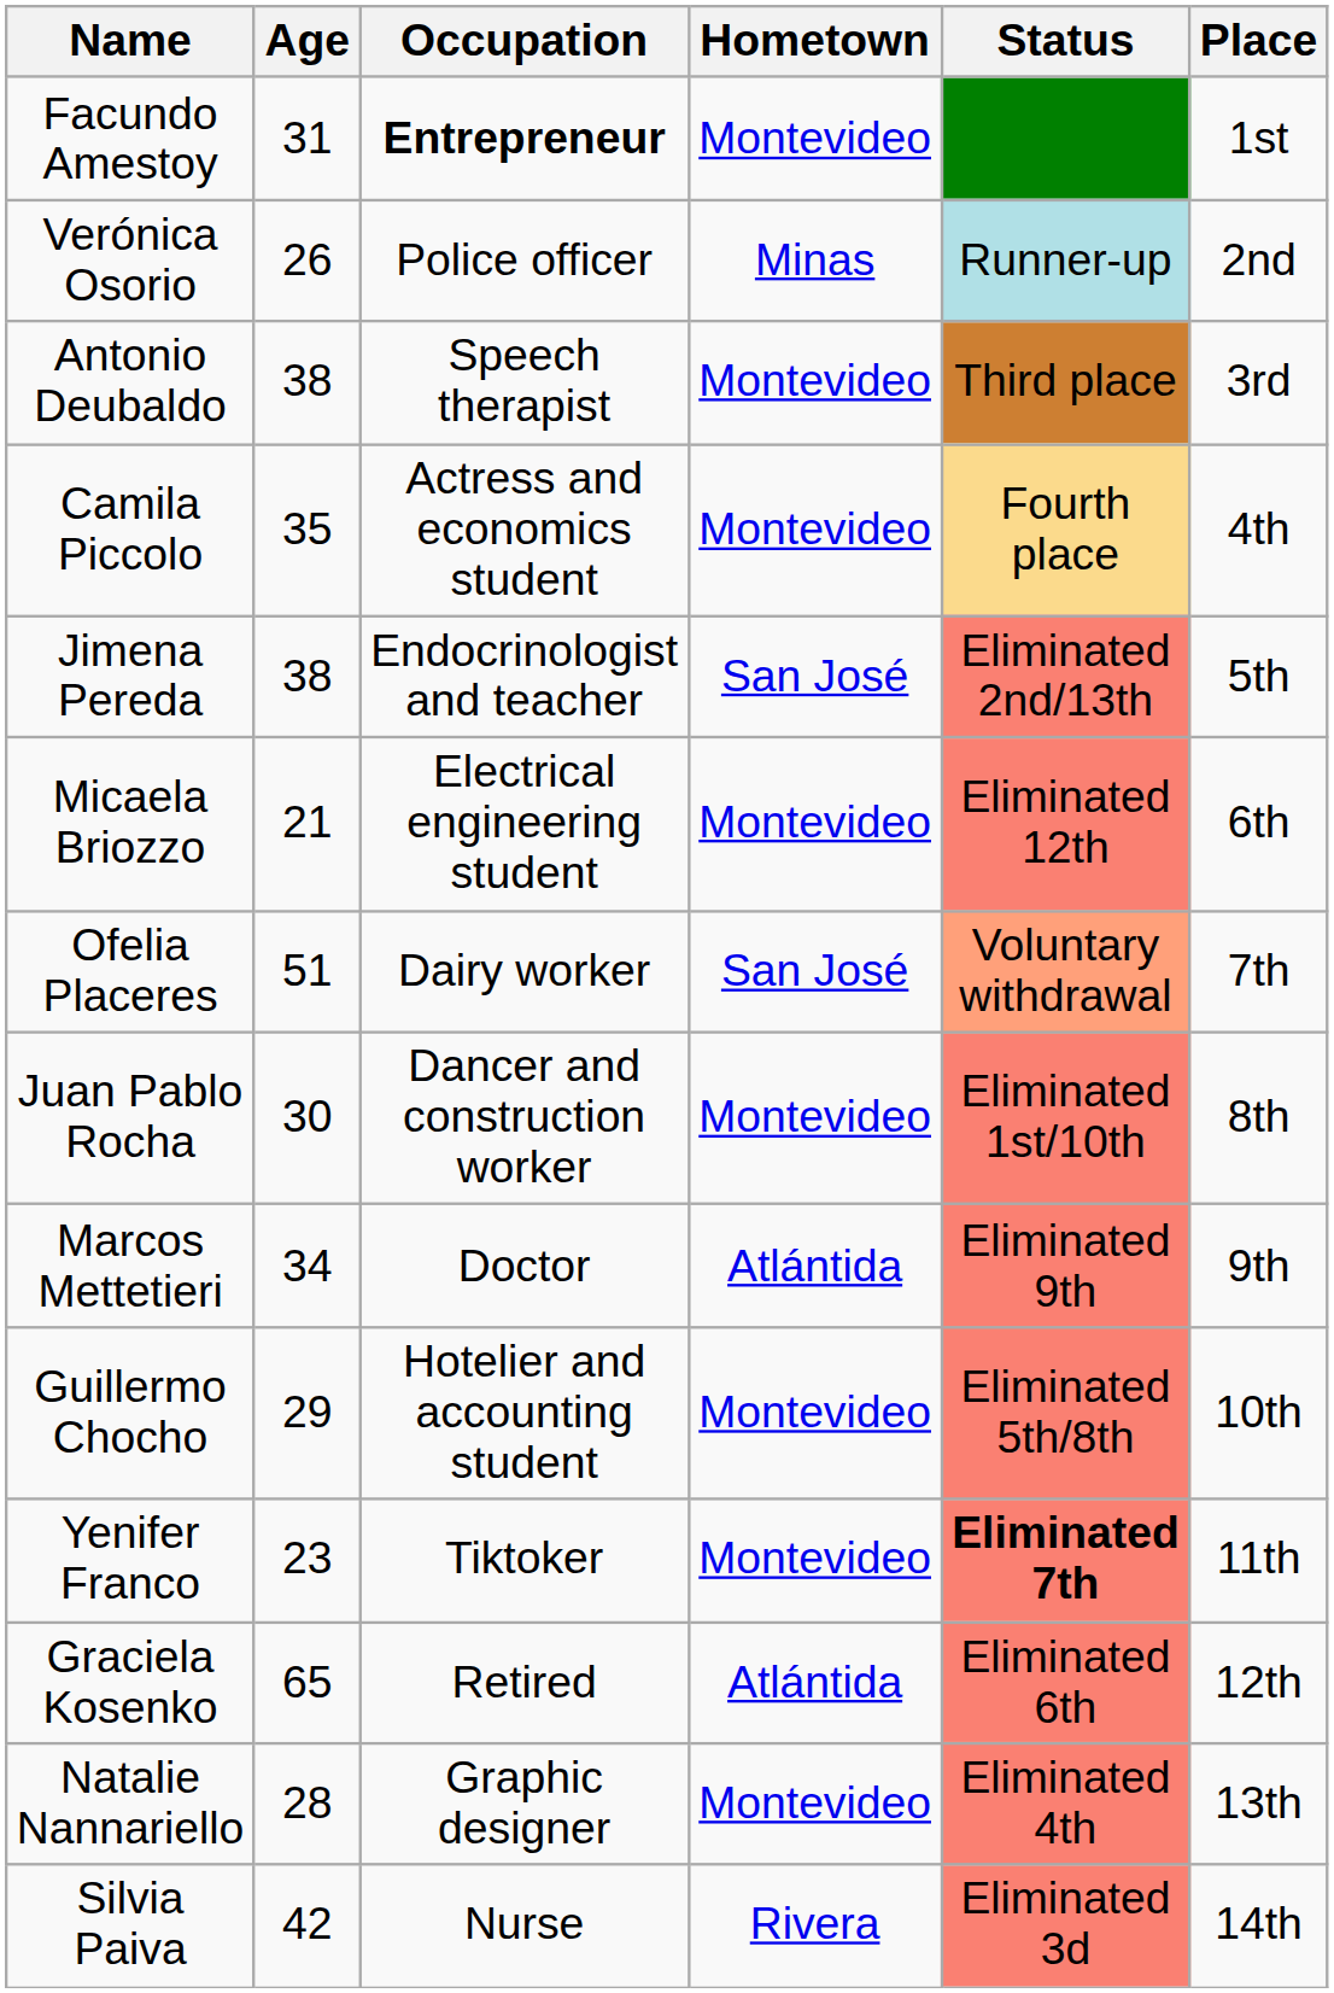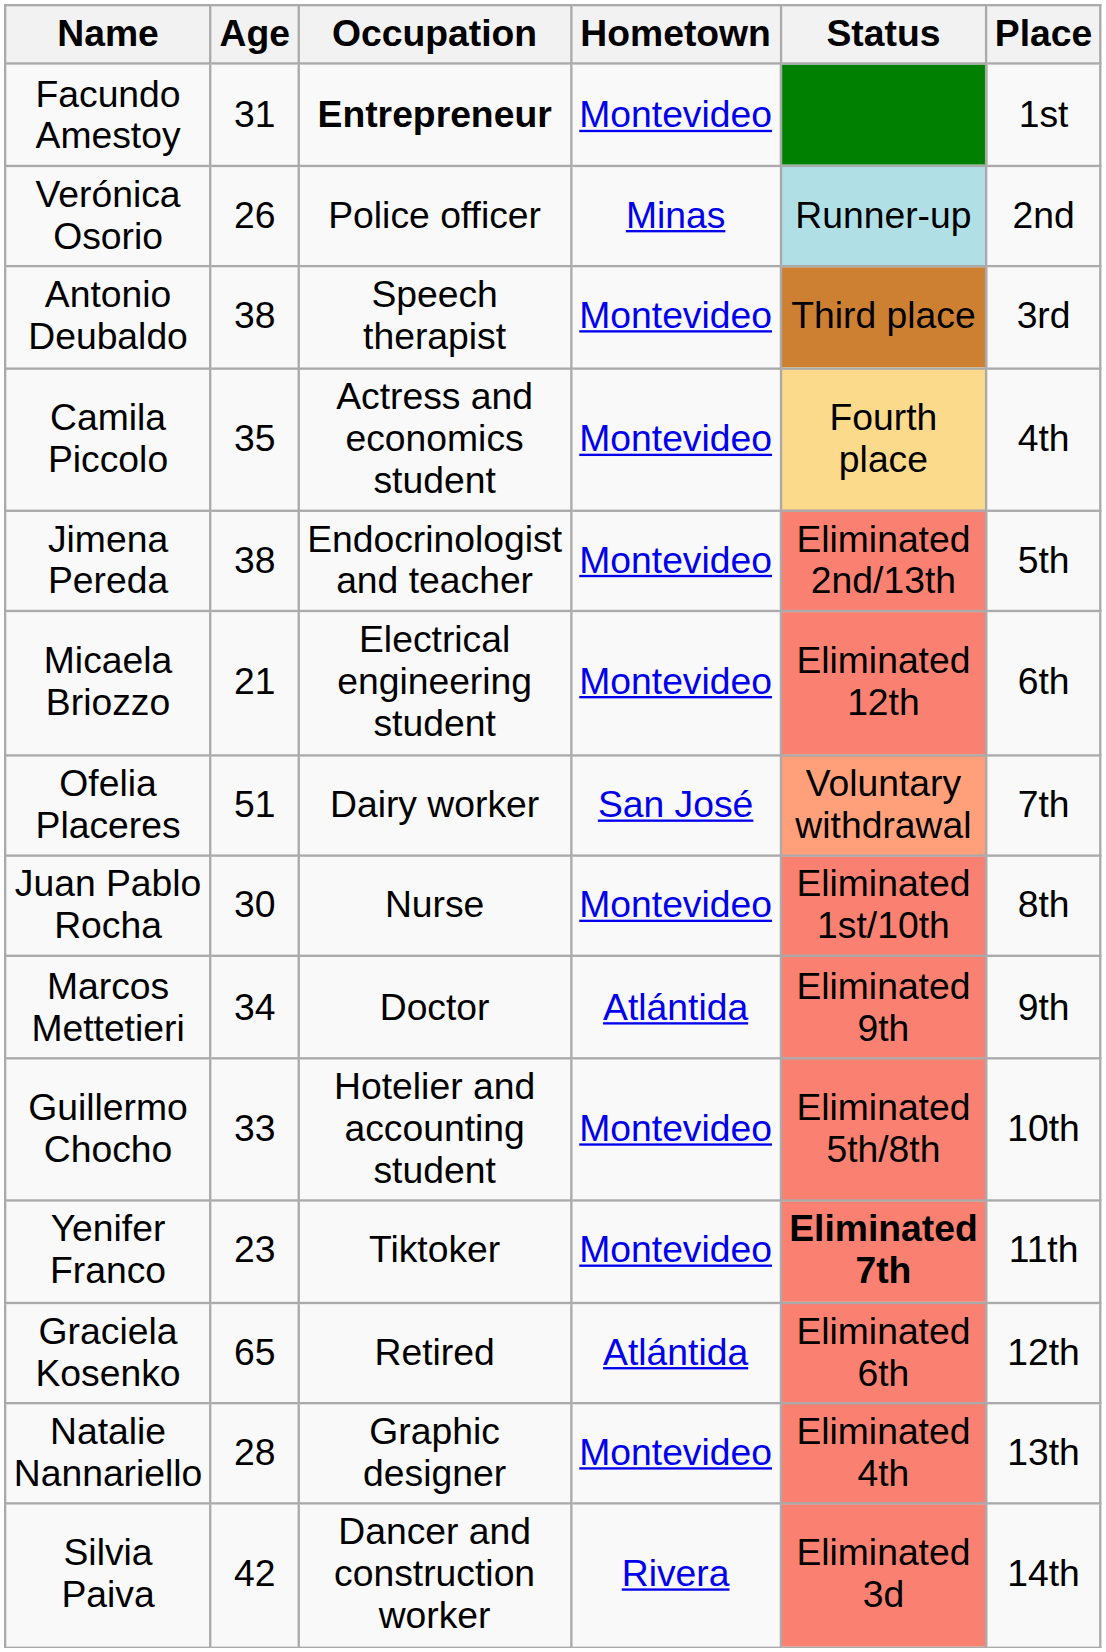Jimena Pereda | Hometown: San José -> Montevideo
Juan Pablo Rocha | Occupation: Dancer and construction worker -> Nurse
Guillermo Chocho | Age: 29 -> 33
Silvia Paiva | Occupation: Nurse -> Dancer and construction worker
